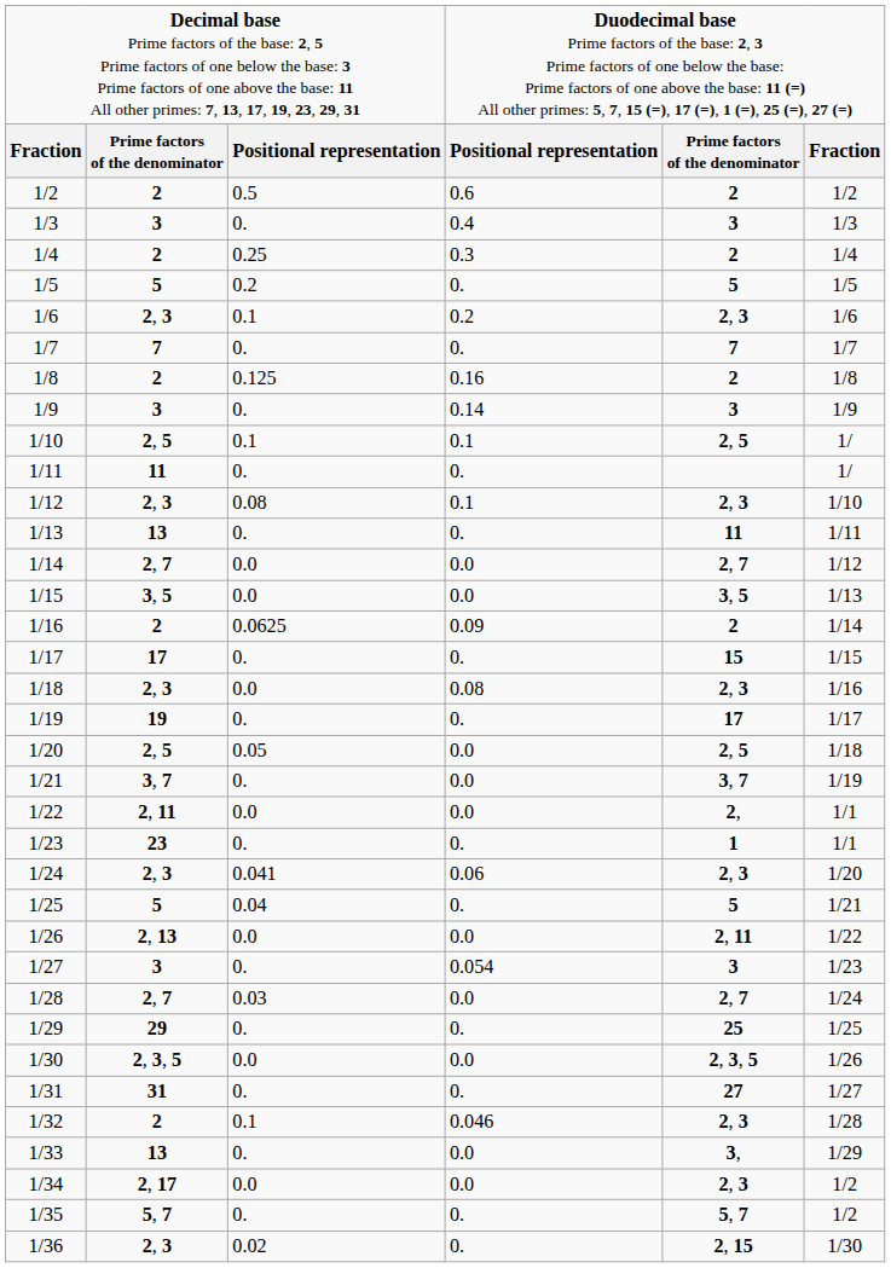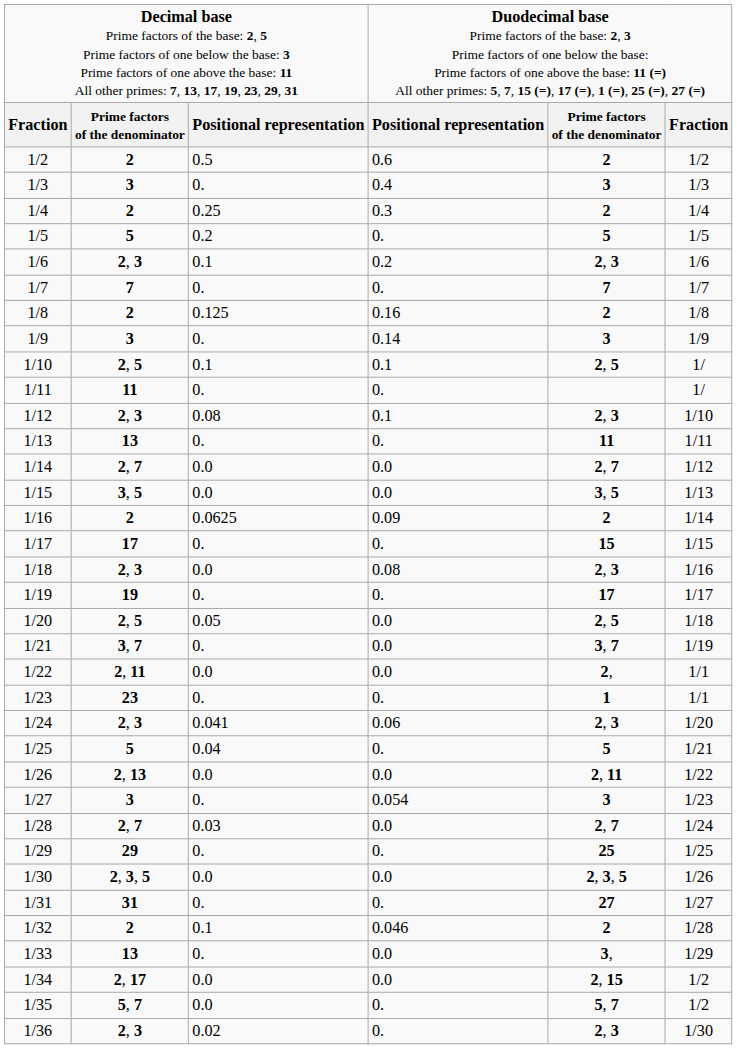1/32 | column 5: 2, 3 -> 2
1/34 | column 5: 2, 3 -> 2, 15
1/35 | column 3: 0. -> 0.0
1/36 | column 5: 2, 15 -> 2, 3
